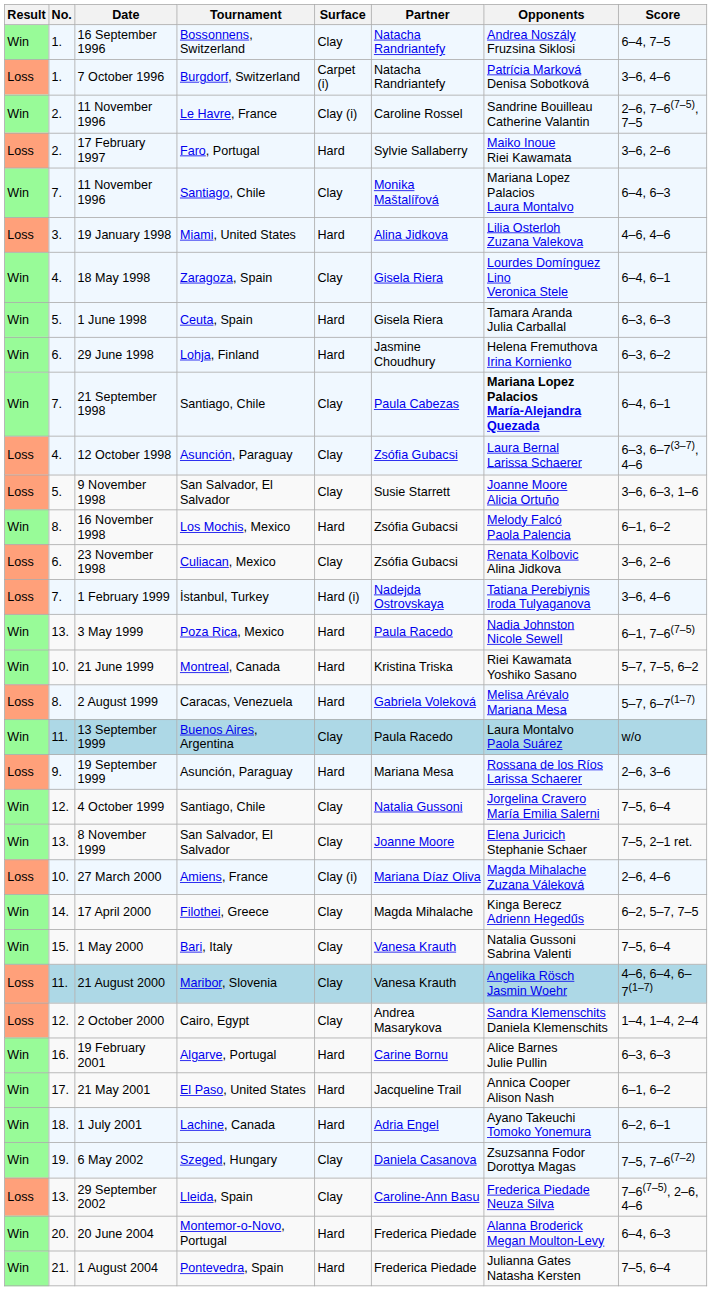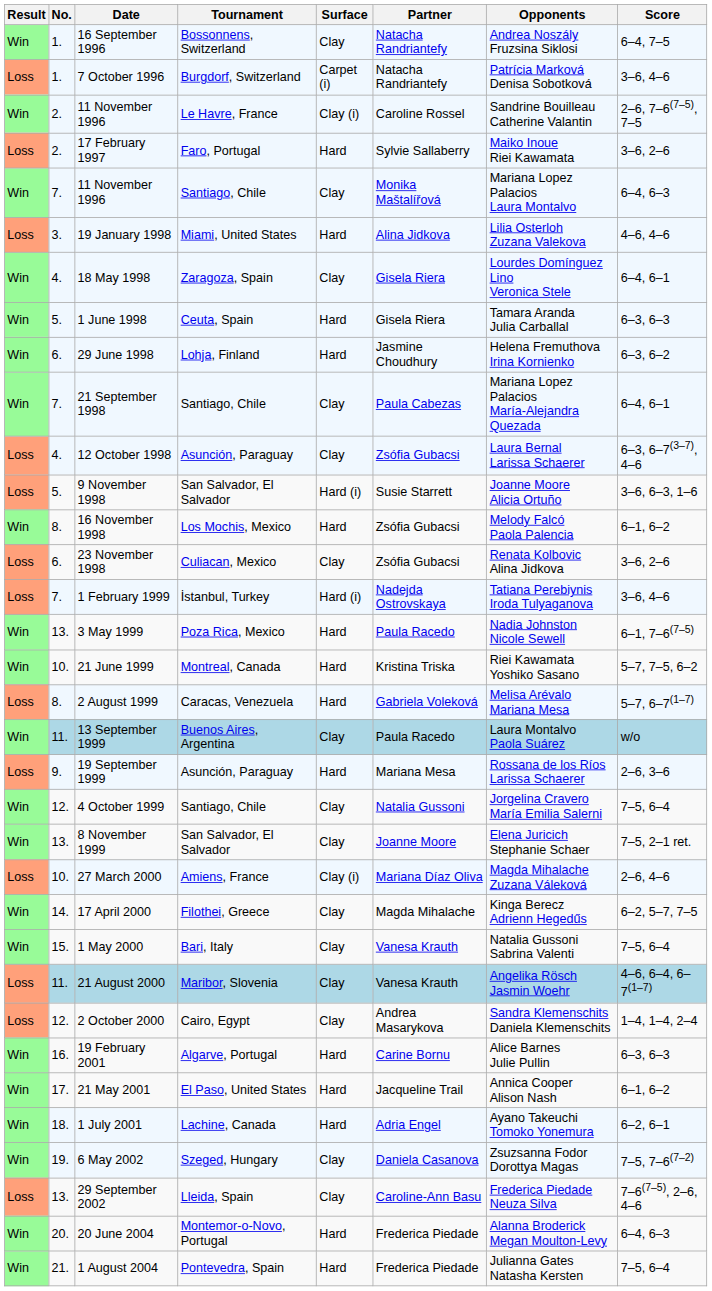21 September 1998 | Opponents: bold -> normal
9 November 1998 | Surface: Clay -> Hard (i)
